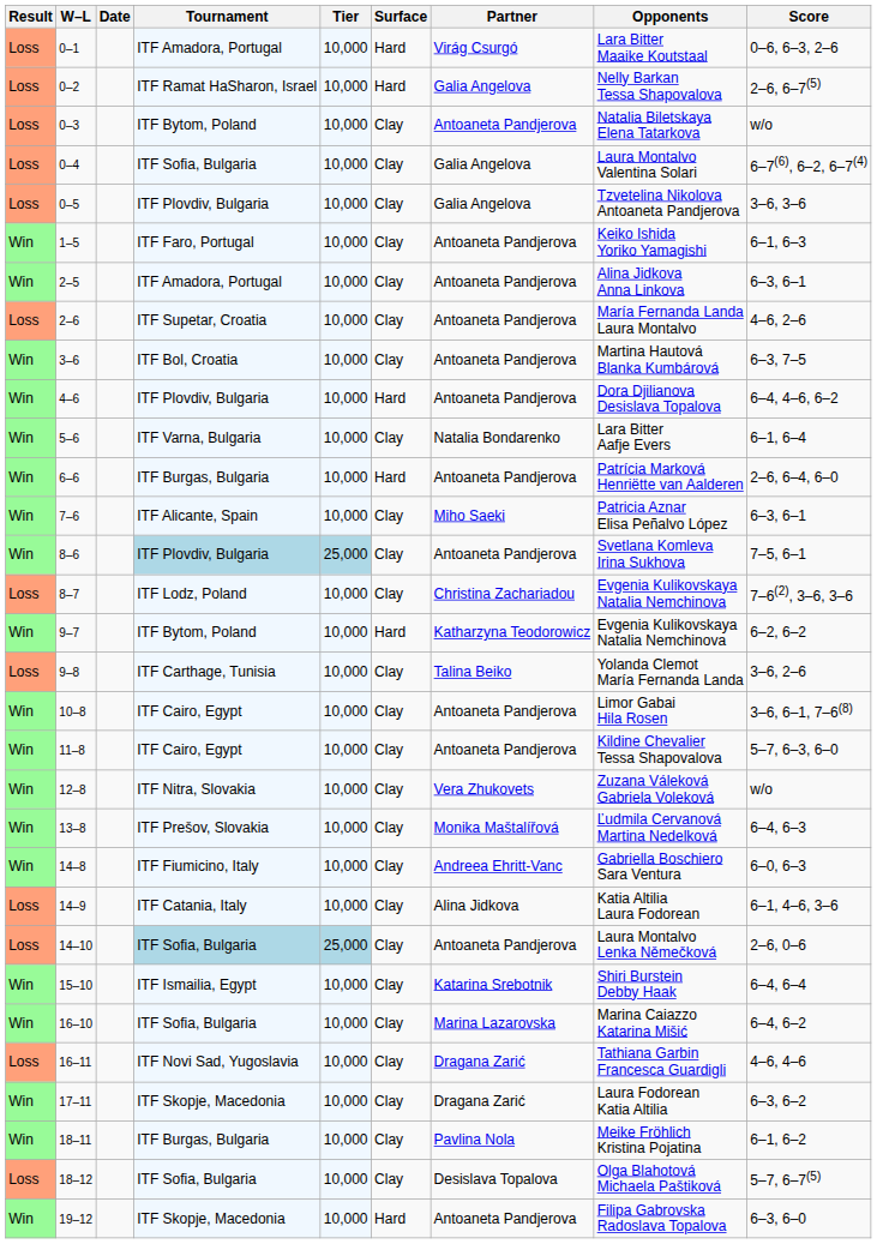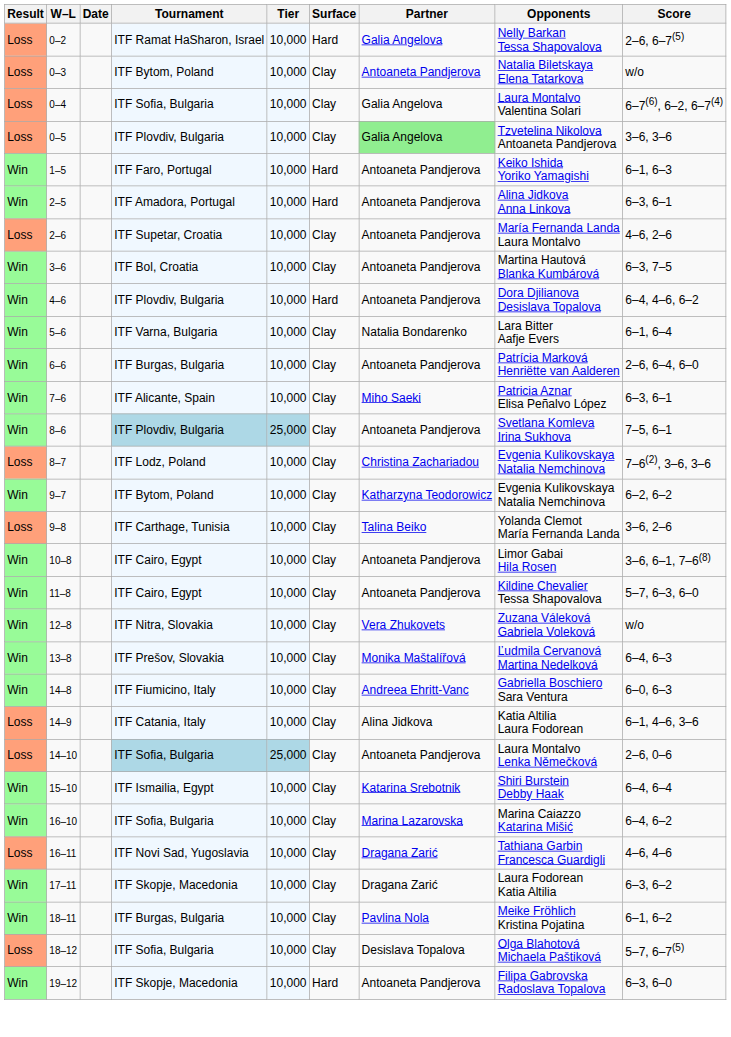- row: Loss | 0–1 | ITF Amadora, Portugal | 10,000 | Hard | Virág Csurgó | Lara Bitter Maaike Koutstaal | 0–6, 6–3, 2–6
0–5 | Partner: no background -> lightgreen background
1–5 | Surface: Clay -> Hard
2–5 | Surface: Clay -> Hard
6–6 | Surface: Hard -> Clay
9–7 | Surface: Hard -> Clay
